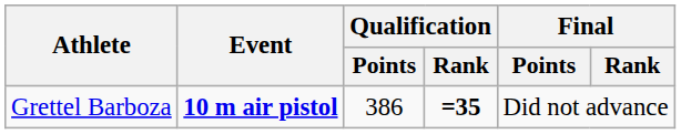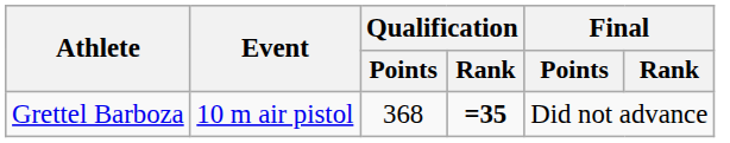Grettel Barboza | Event: bold -> normal
Grettel Barboza | Qualification / Points: 386 -> 368
